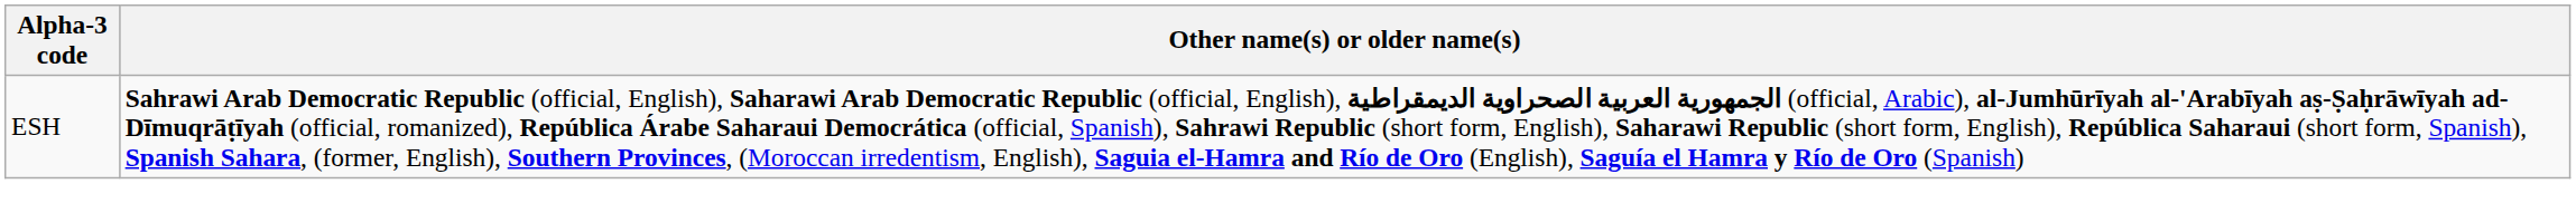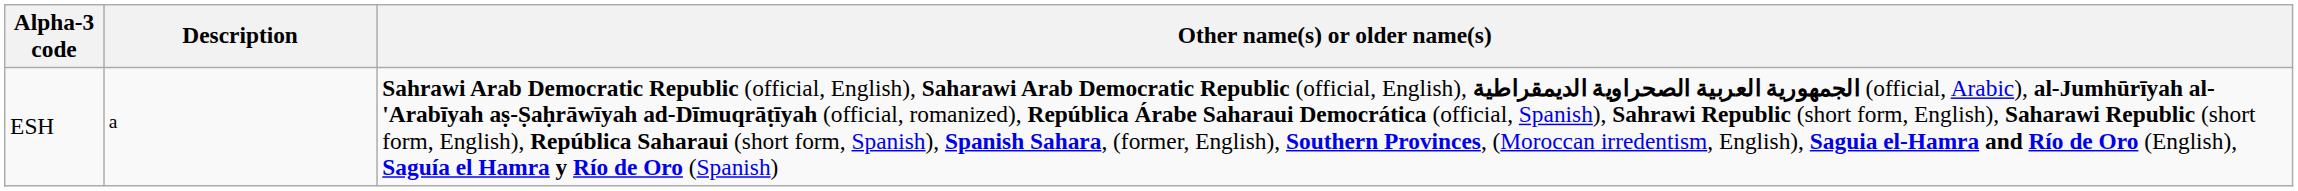+ column: Description | a
